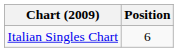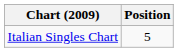Italian Singles Chart | Position: 6 -> 5
